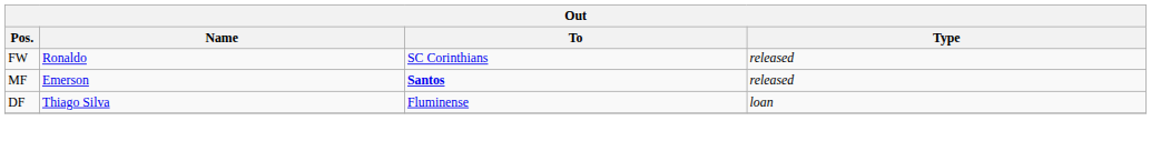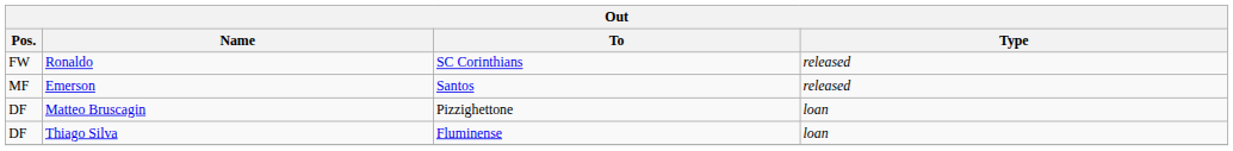Emerson | To: bold -> normal
+ row: DF | Matteo Bruscagin | Pizzighettone | loan
